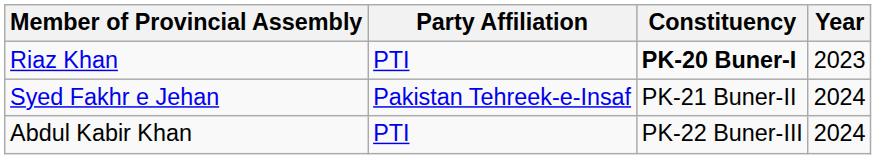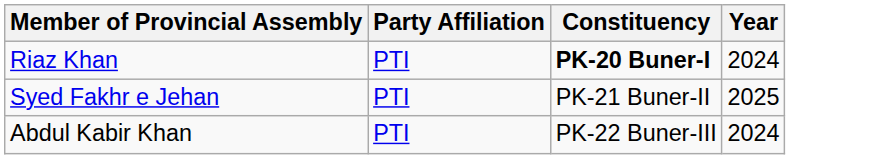Riaz Khan | Year: 2023 -> 2024
Syed Fakhr e Jehan | Party Affiliation: Pakistan Tehreek-e-Insaf -> PTI
Syed Fakhr e Jehan | Year: 2024 -> 2025
